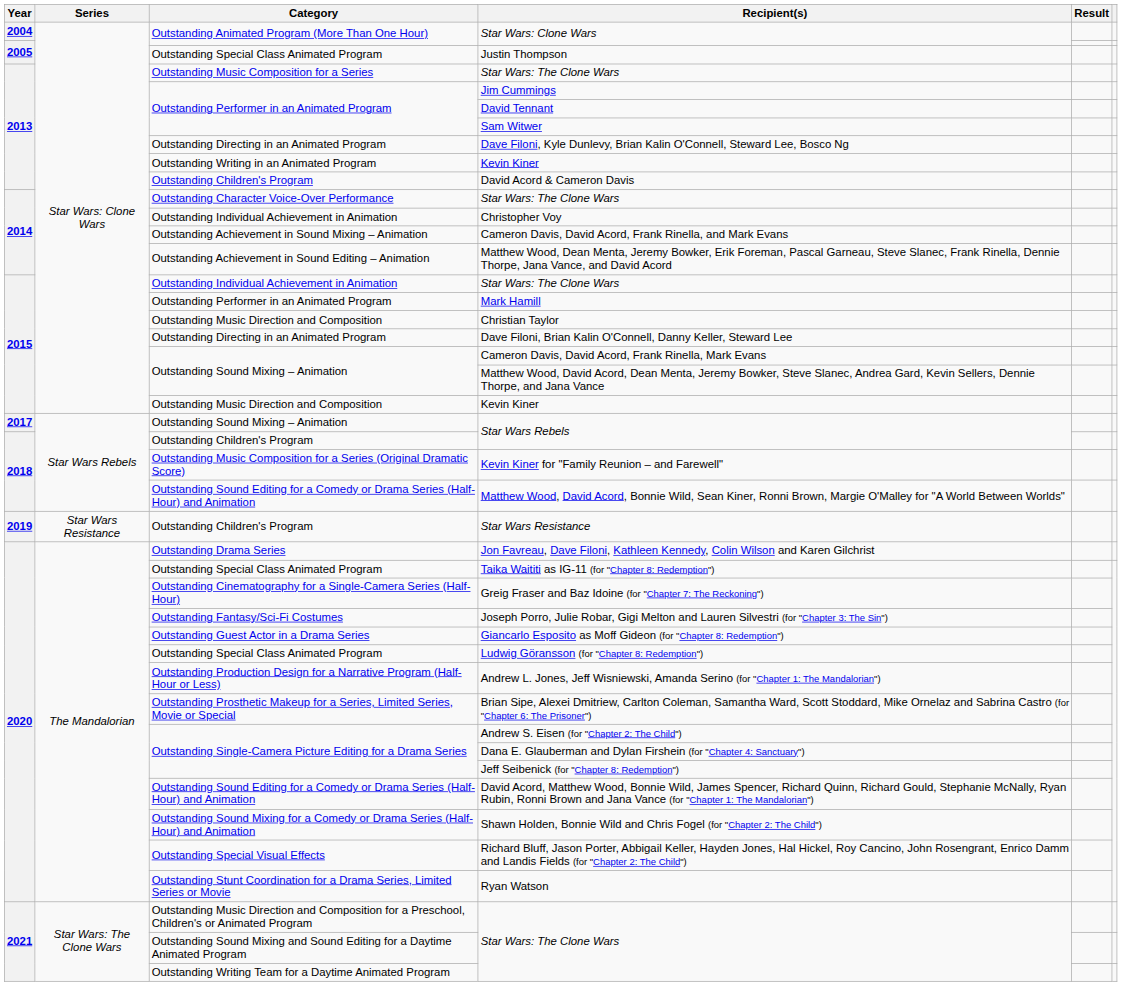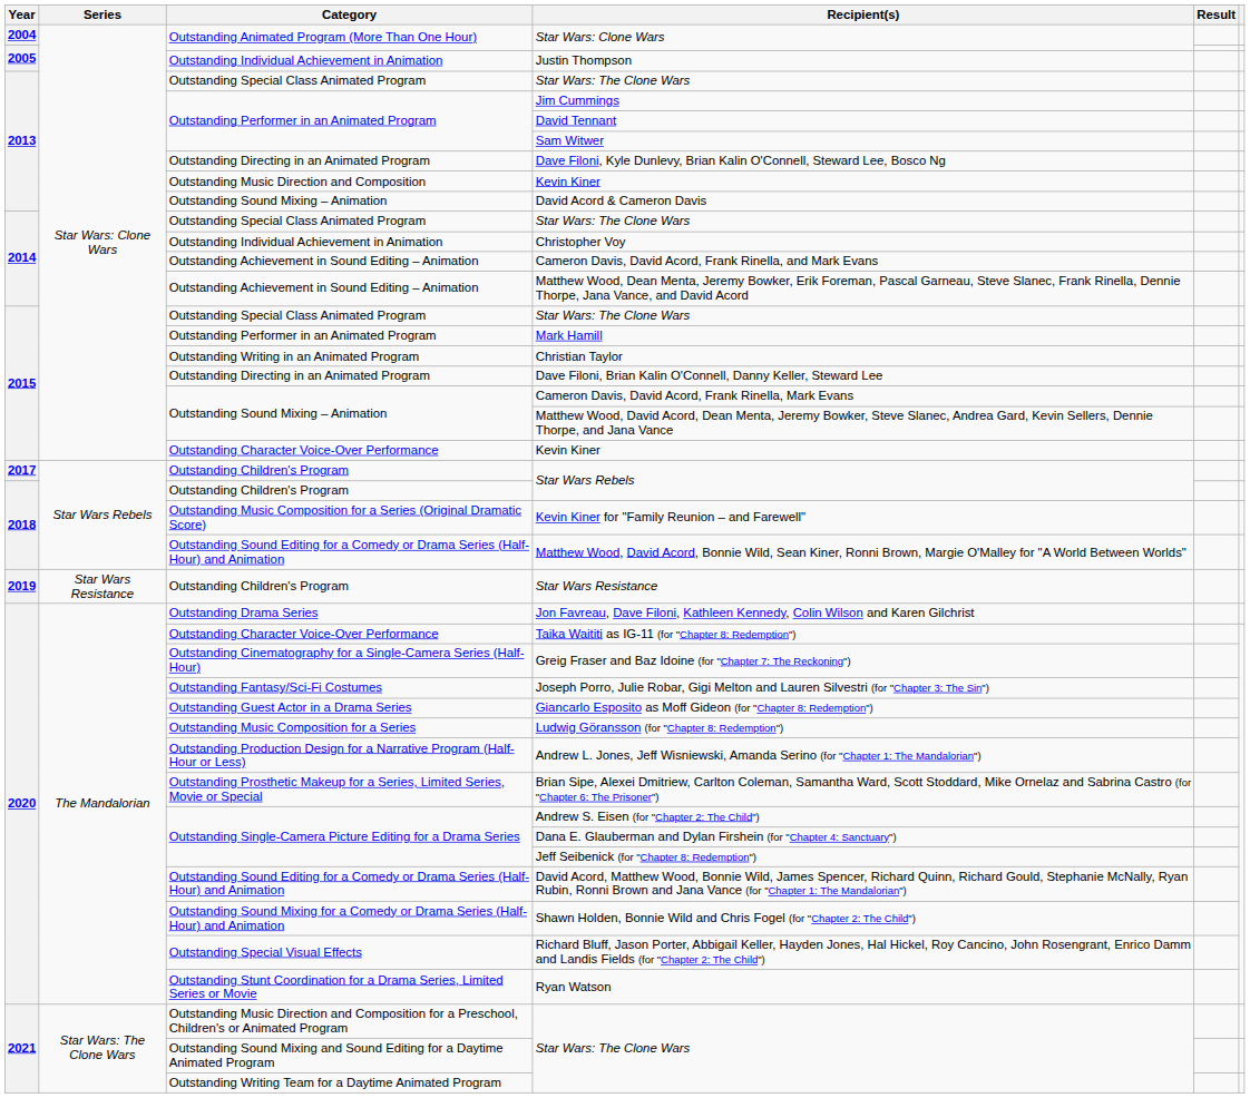Justin Thompson | Category: Outstanding Special Class Animated Program -> Outstanding Individual Achievement in Animation
2013 / Star Wars: The Clone Wars | Category: Outstanding Music Composition for a Series -> Outstanding Special Class Animated Program
2013 / Kevin Kiner | Category: Outstanding Writing in an Animated Program -> Outstanding Music Direction and Composition
David Acord & Cameron Davis | Category: Outstanding Children's Program -> Outstanding Sound Mixing – Animation
2014 / Star Wars: The Clone Wars | Category: Outstanding Character Voice-Over Performance -> Outstanding Special Class Animated Program
Cameron Davis, David Acord, Frank Rinella, and Mark Evans | Category: Outstanding Achievement in Sound Mixing – Animation -> Outstanding Achievement in Sound Editing – Animation
2015 / Star Wars: The Clone Wars | Category: Outstanding Individual Achievement in Animation -> Outstanding Special Class Animated Program
Christian Taylor | Category: Outstanding Music Direction and Composition -> Outstanding Writing in an Animated Program
2015 / Kevin Kiner | Category: Outstanding Music Direction and Composition -> Outstanding Character Voice-Over Performance
2017 / Star Wars Rebels | Category: Outstanding Sound Mixing – Animation -> Outstanding Children's Program
Taika Waititi as IG-11 (for "Chapter 8: Redemption") | Category: Outstanding Special Class Animated Program -> Outstanding Character Voice-Over Performance
Ludwig Göransson (for "Chapter 8: Redemption") | Category: Outstanding Special Class Animated Program -> Outstanding Music Composition for a Series
